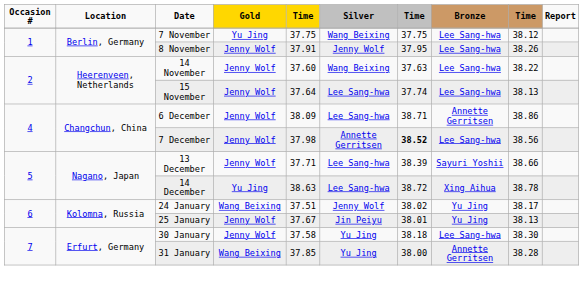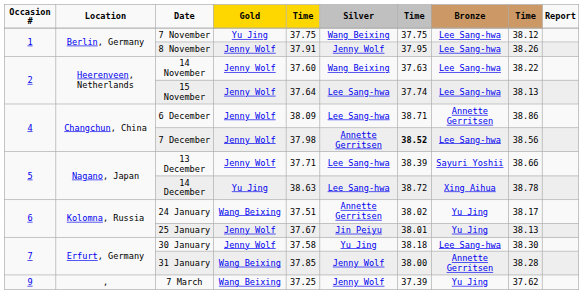24 January | Silver: Jenny Wolf -> Annette Gerritsen
31 January | Silver: Yu Jing -> Jenny Wolf
+ row: 9 | , | 7 March | Wang Beixing | 37.25 | Jenny Wolf | 37.39 | Yu Jing | 37.62
